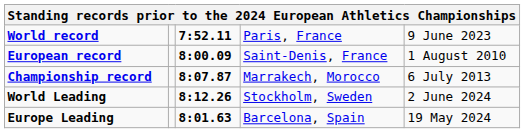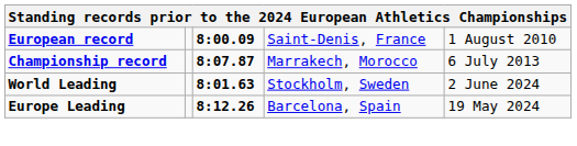- row: World record | 7:52.11 | Paris, France | 9 June 2023
World Leading | column 3: 8:12.26 -> 8:01.63
Europe Leading | column 3: 8:01.63 -> 8:12.26
